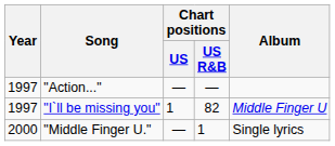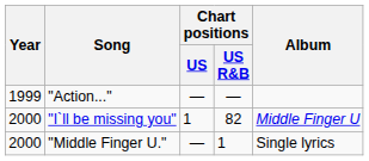"Action..." | Year: 1997 -> 1999
"I`ll be missing you" | Year: 1997 -> 2000
